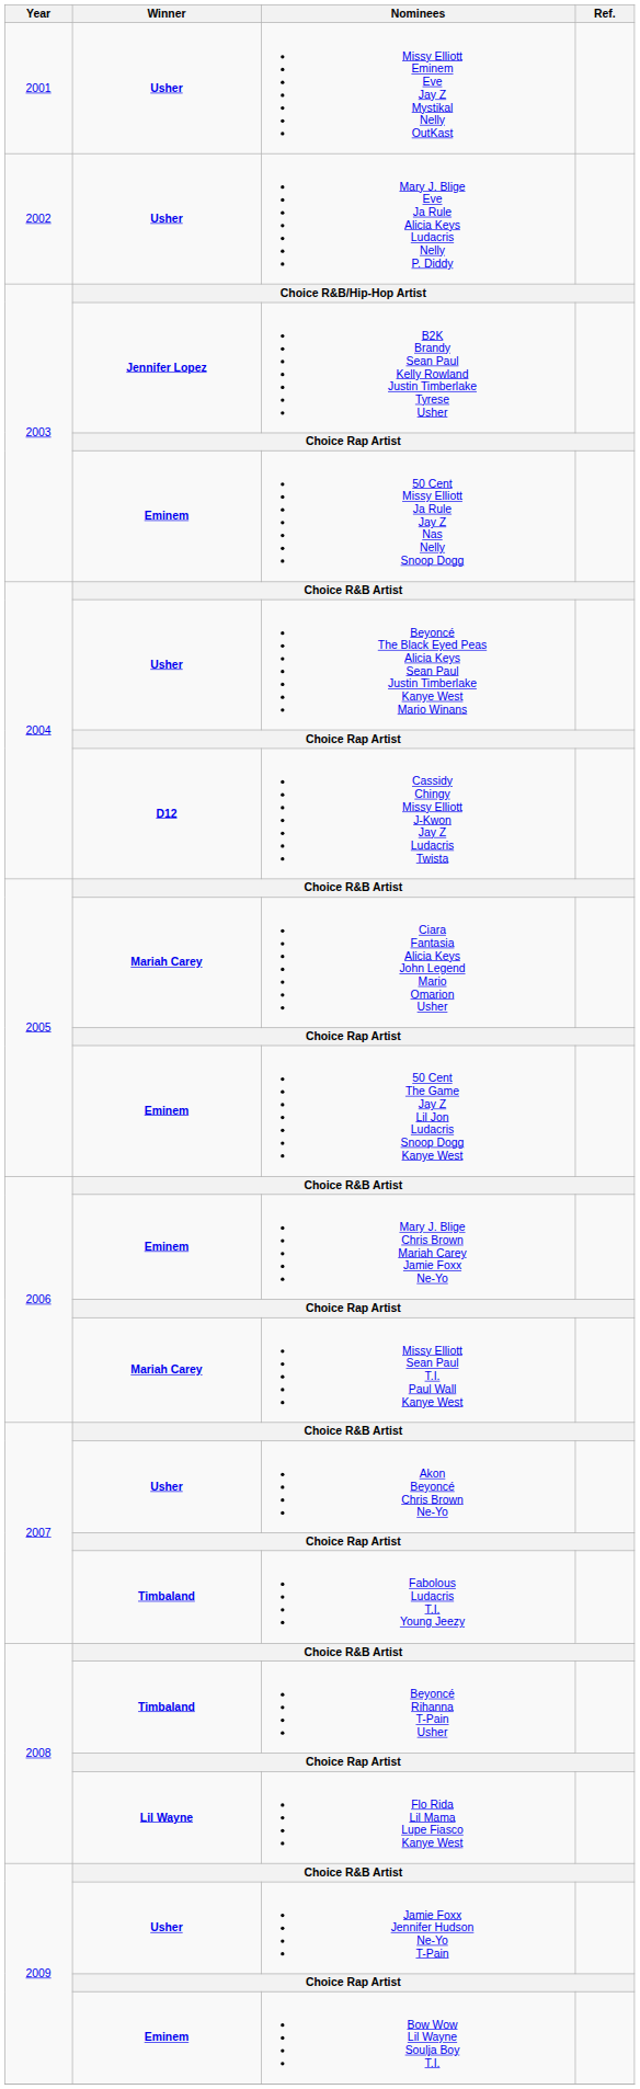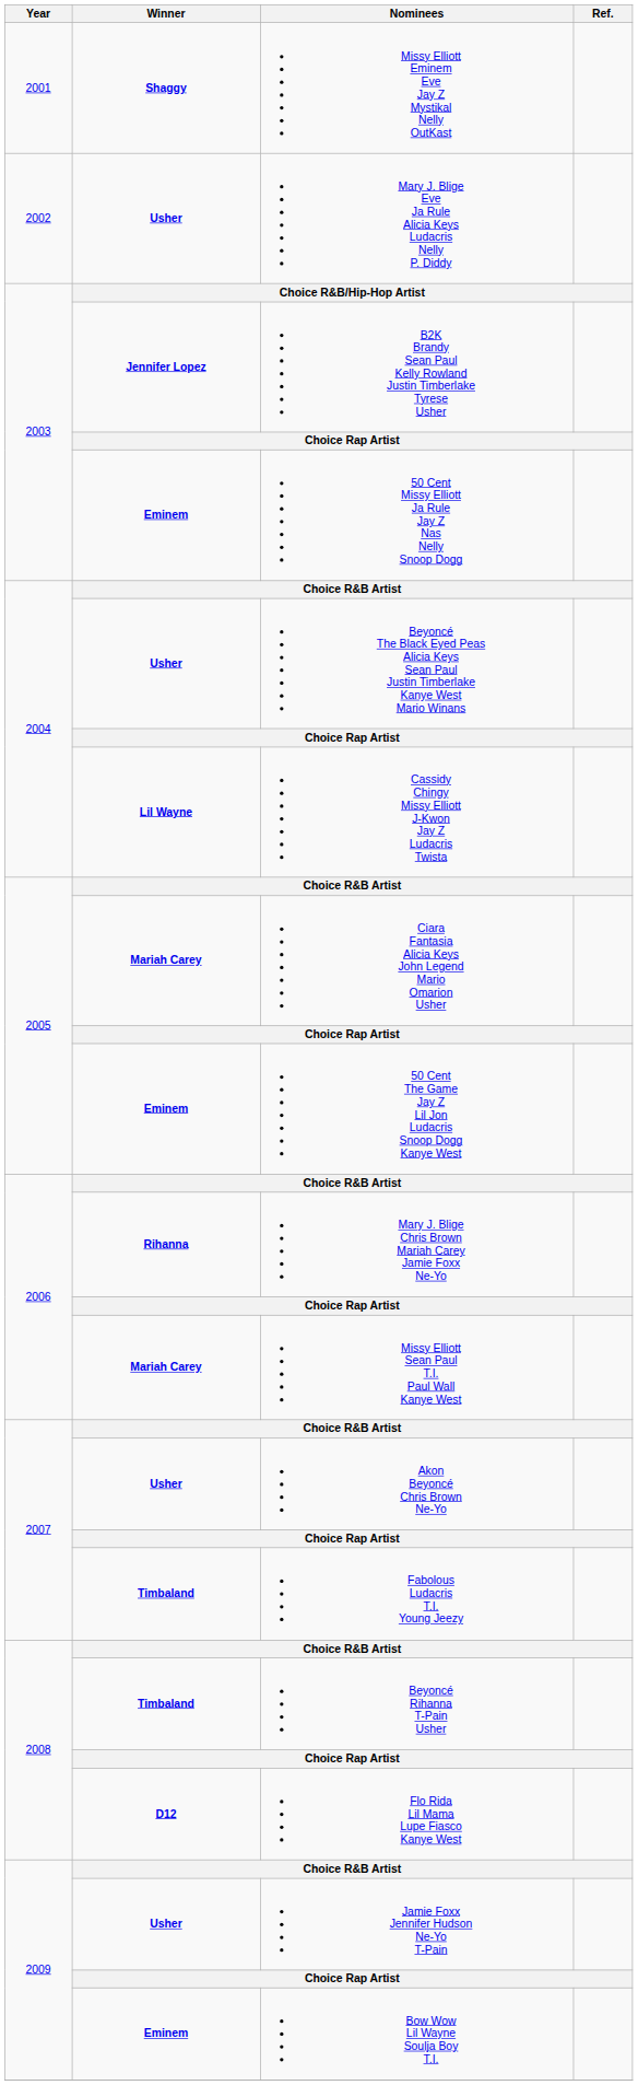Missy Elliott Eminem Eve Jay Z Mystikal Nelly OutKast | Winner: Usher -> Shaggy
Cassidy Chingy Missy Elliott J-Kwon Jay Z Ludacris Twista | Winner: D12 -> Lil Wayne
Mary J. Blige Chris Brown Mariah Carey Jamie Foxx Ne-Yo | Winner: Eminem -> Rihanna
Flo Rida Lil Mama Lupe Fiasco Kanye West | Winner: Lil Wayne -> D12
